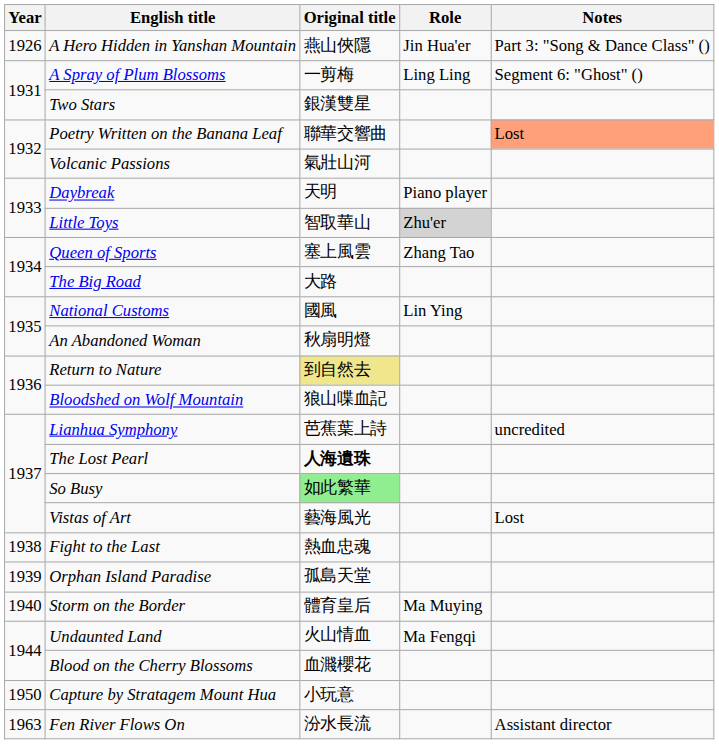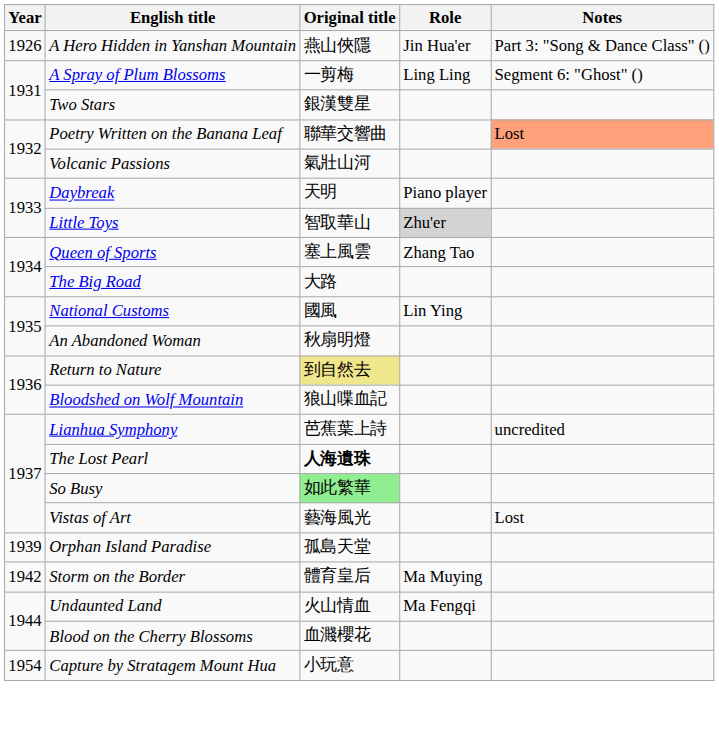- row: 1938 | Fight to the Last | 熱血忠魂
Storm on the Border | Year: 1940 -> 1942
Capture by Stratagem Mount Hua | Year: 1950 -> 1954
- row: 1963 | Fen River Flows On | 汾水長流 | Assistant director
